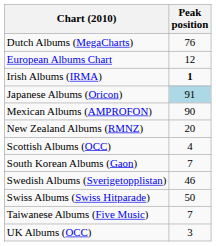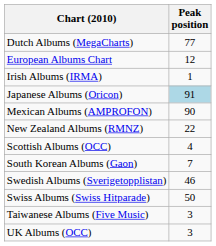Dutch Albums (MegaCharts) | Peak position: 76 -> 77
Irish Albums (IRMA) | Peak position: bold -> normal
New Zealand Albums (RMNZ) | Peak position: 20 -> 22
Taiwanese Albums (Five Music) | Peak position: 7 -> 3
